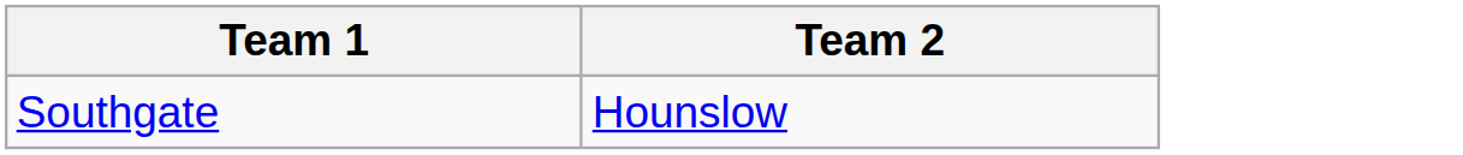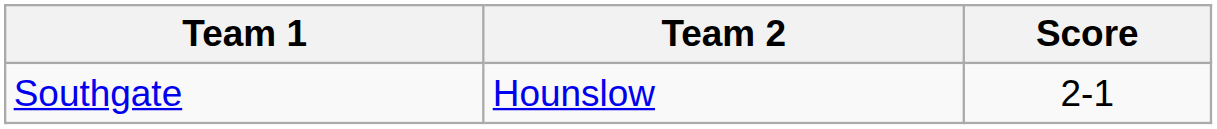+ column: Score | 2-1
